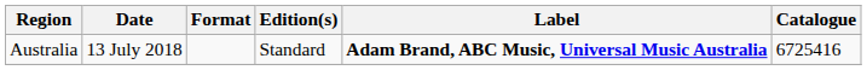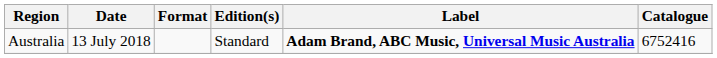Australia | Catalogue: 6725416 -> 6752416
